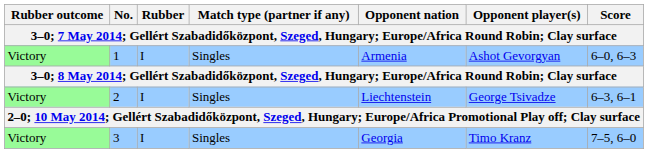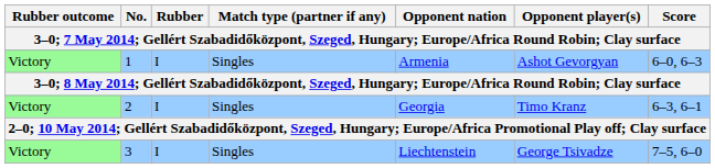2 | Opponent nation: Liechtenstein -> Georgia
2 | Opponent player(s): George Tsivadze -> Timo Kranz
3 | Opponent nation: Georgia -> Liechtenstein
3 | Opponent player(s): Timo Kranz -> George Tsivadze
